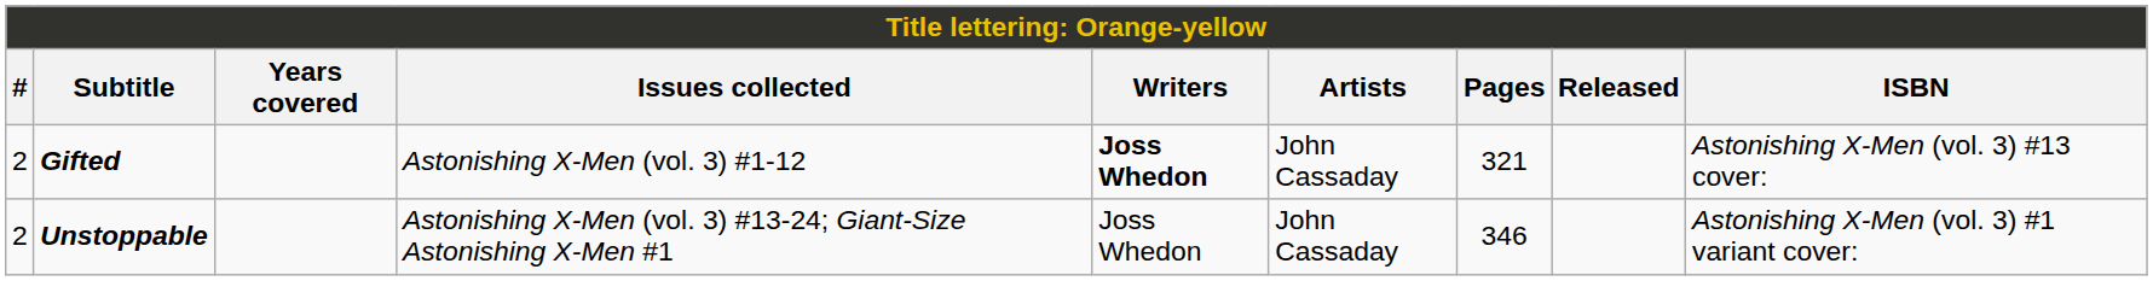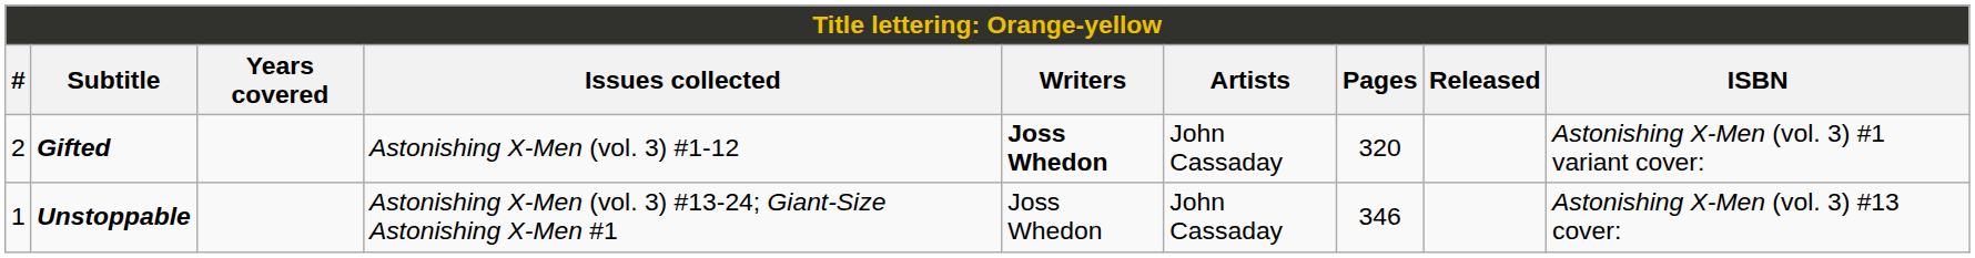Gifted | Pages: 321 -> 320
Gifted | ISBN: Astonishing X-Men (vol. 3) #13 cover: -> Astonishing X-Men (vol. 3) #1 variant cover:
Unstoppable | #: 2 -> 1
Unstoppable | ISBN: Astonishing X-Men (vol. 3) #1 variant cover: -> Astonishing X-Men (vol. 3) #13 cover:
